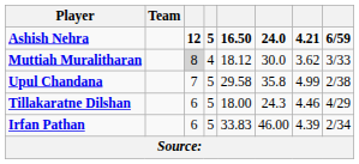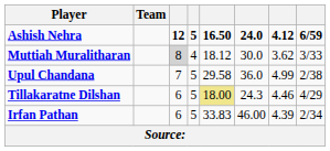Ashish Nehra | column 7: 4.21 -> 4.12
Upul Chandana | column 6: 35.8 -> 36.0
Tillakaratne Dilshan | column 5: no background -> khaki background
